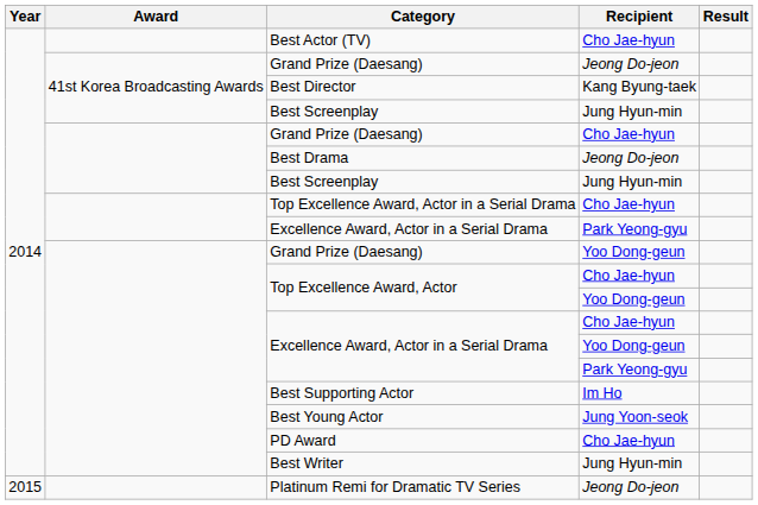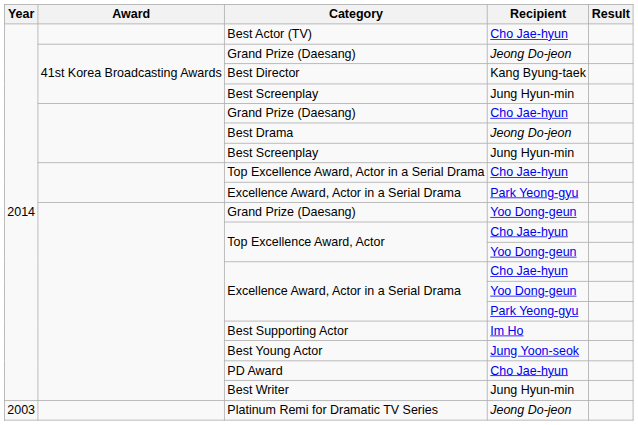Platinum Remi for Dramatic TV Series | Year: 2015 -> 2003
